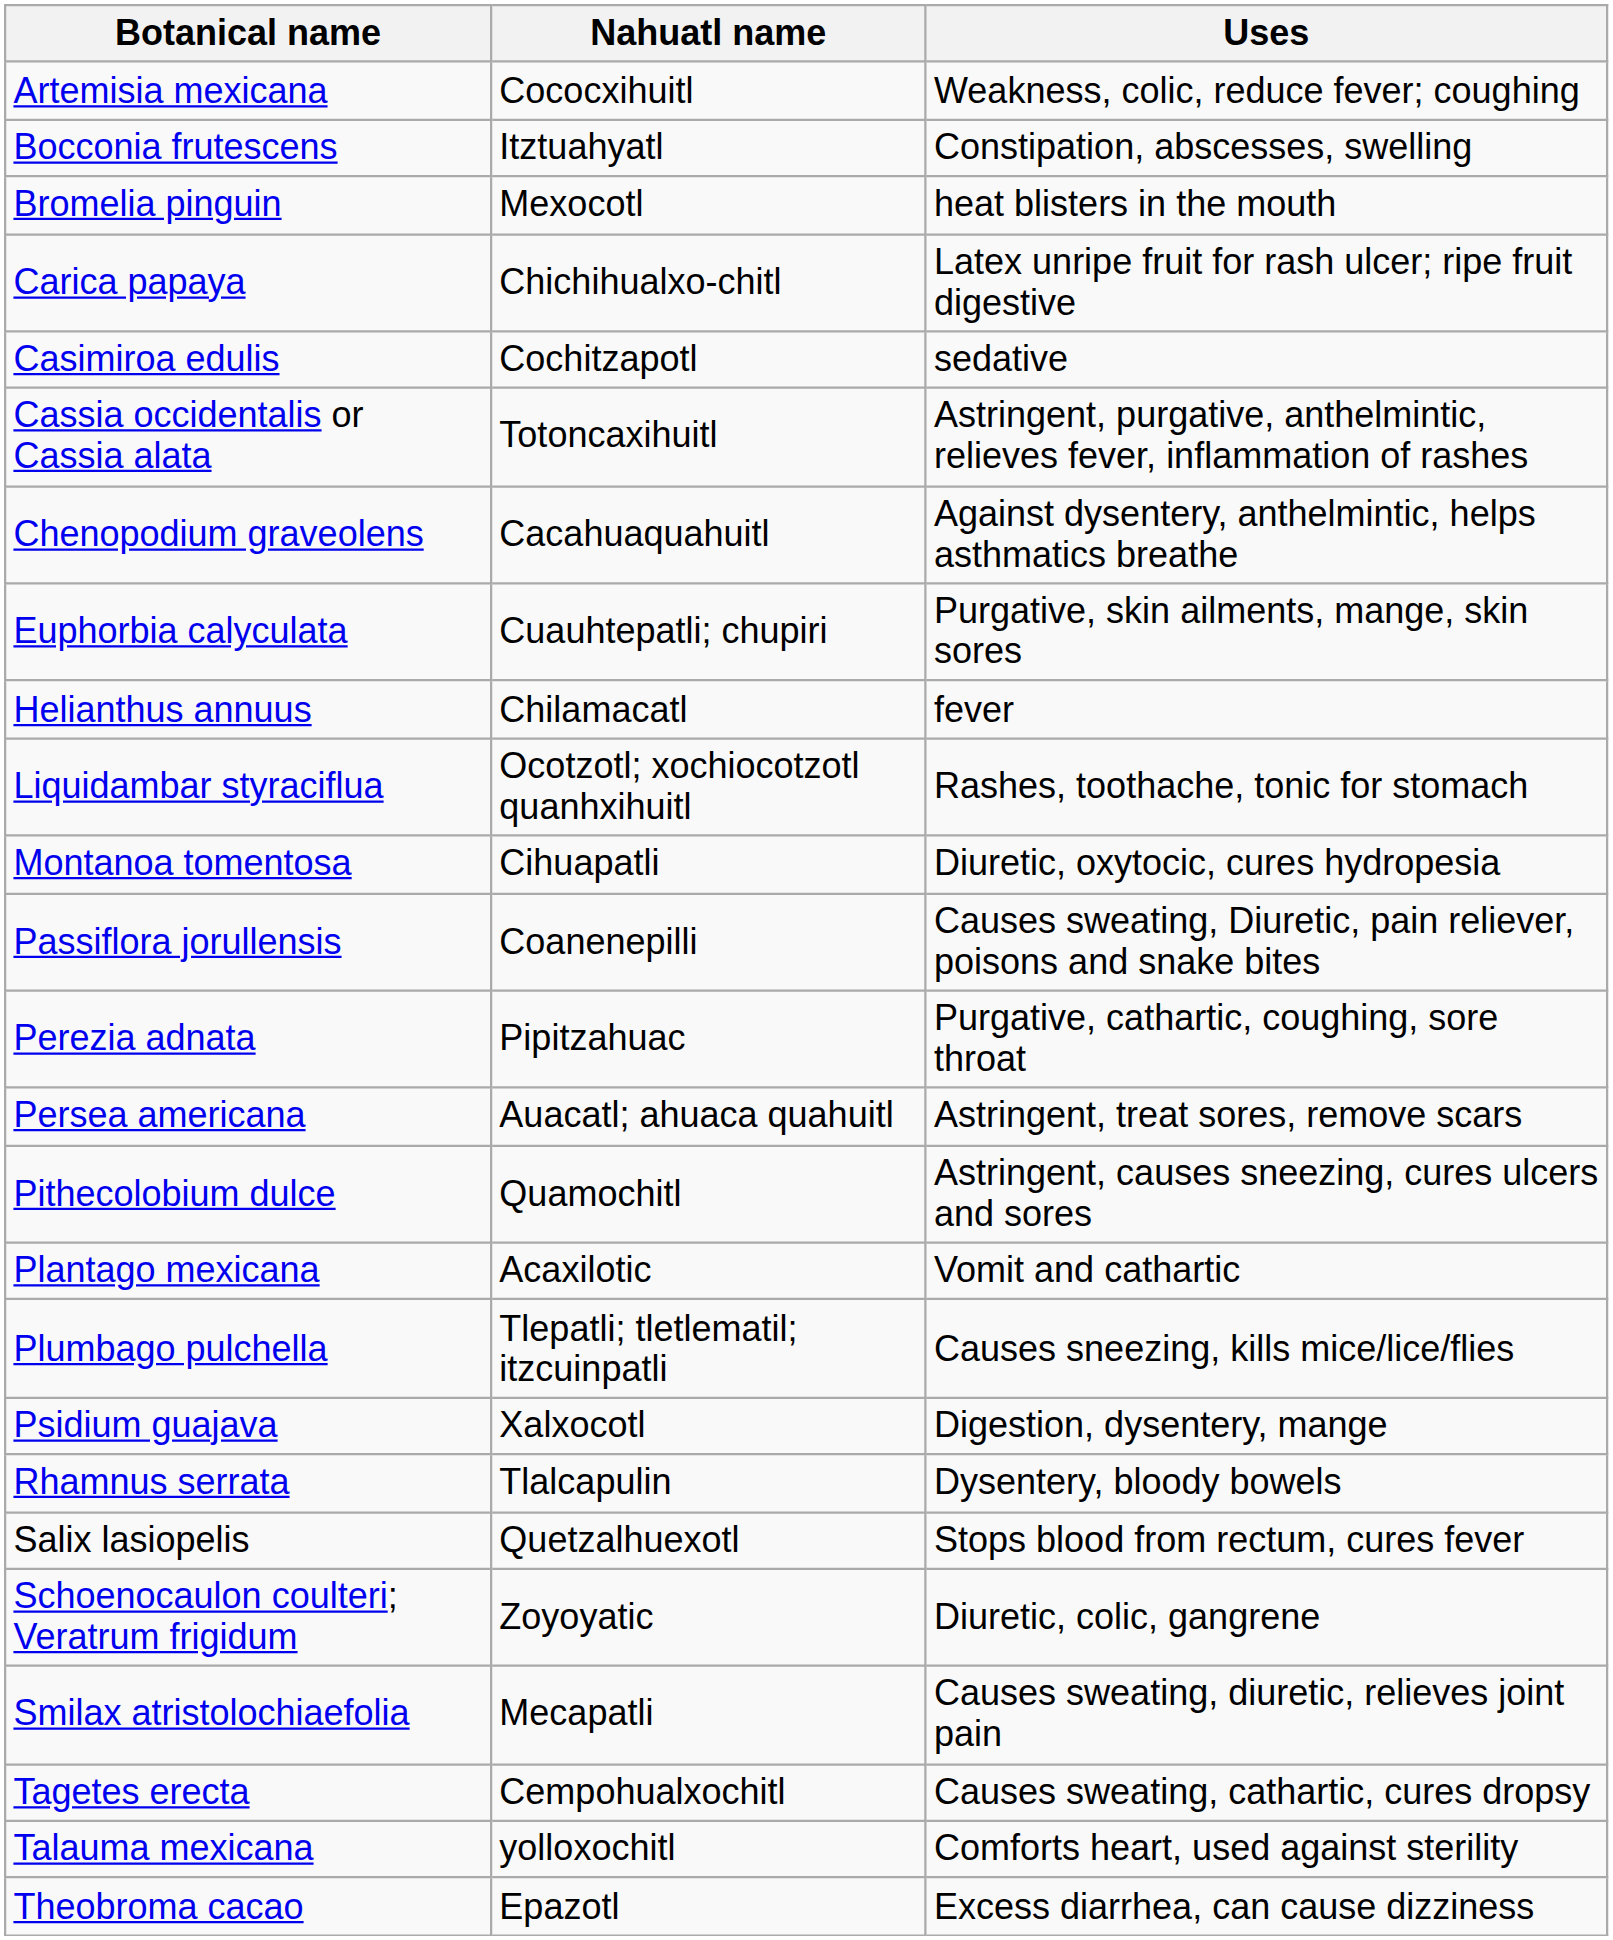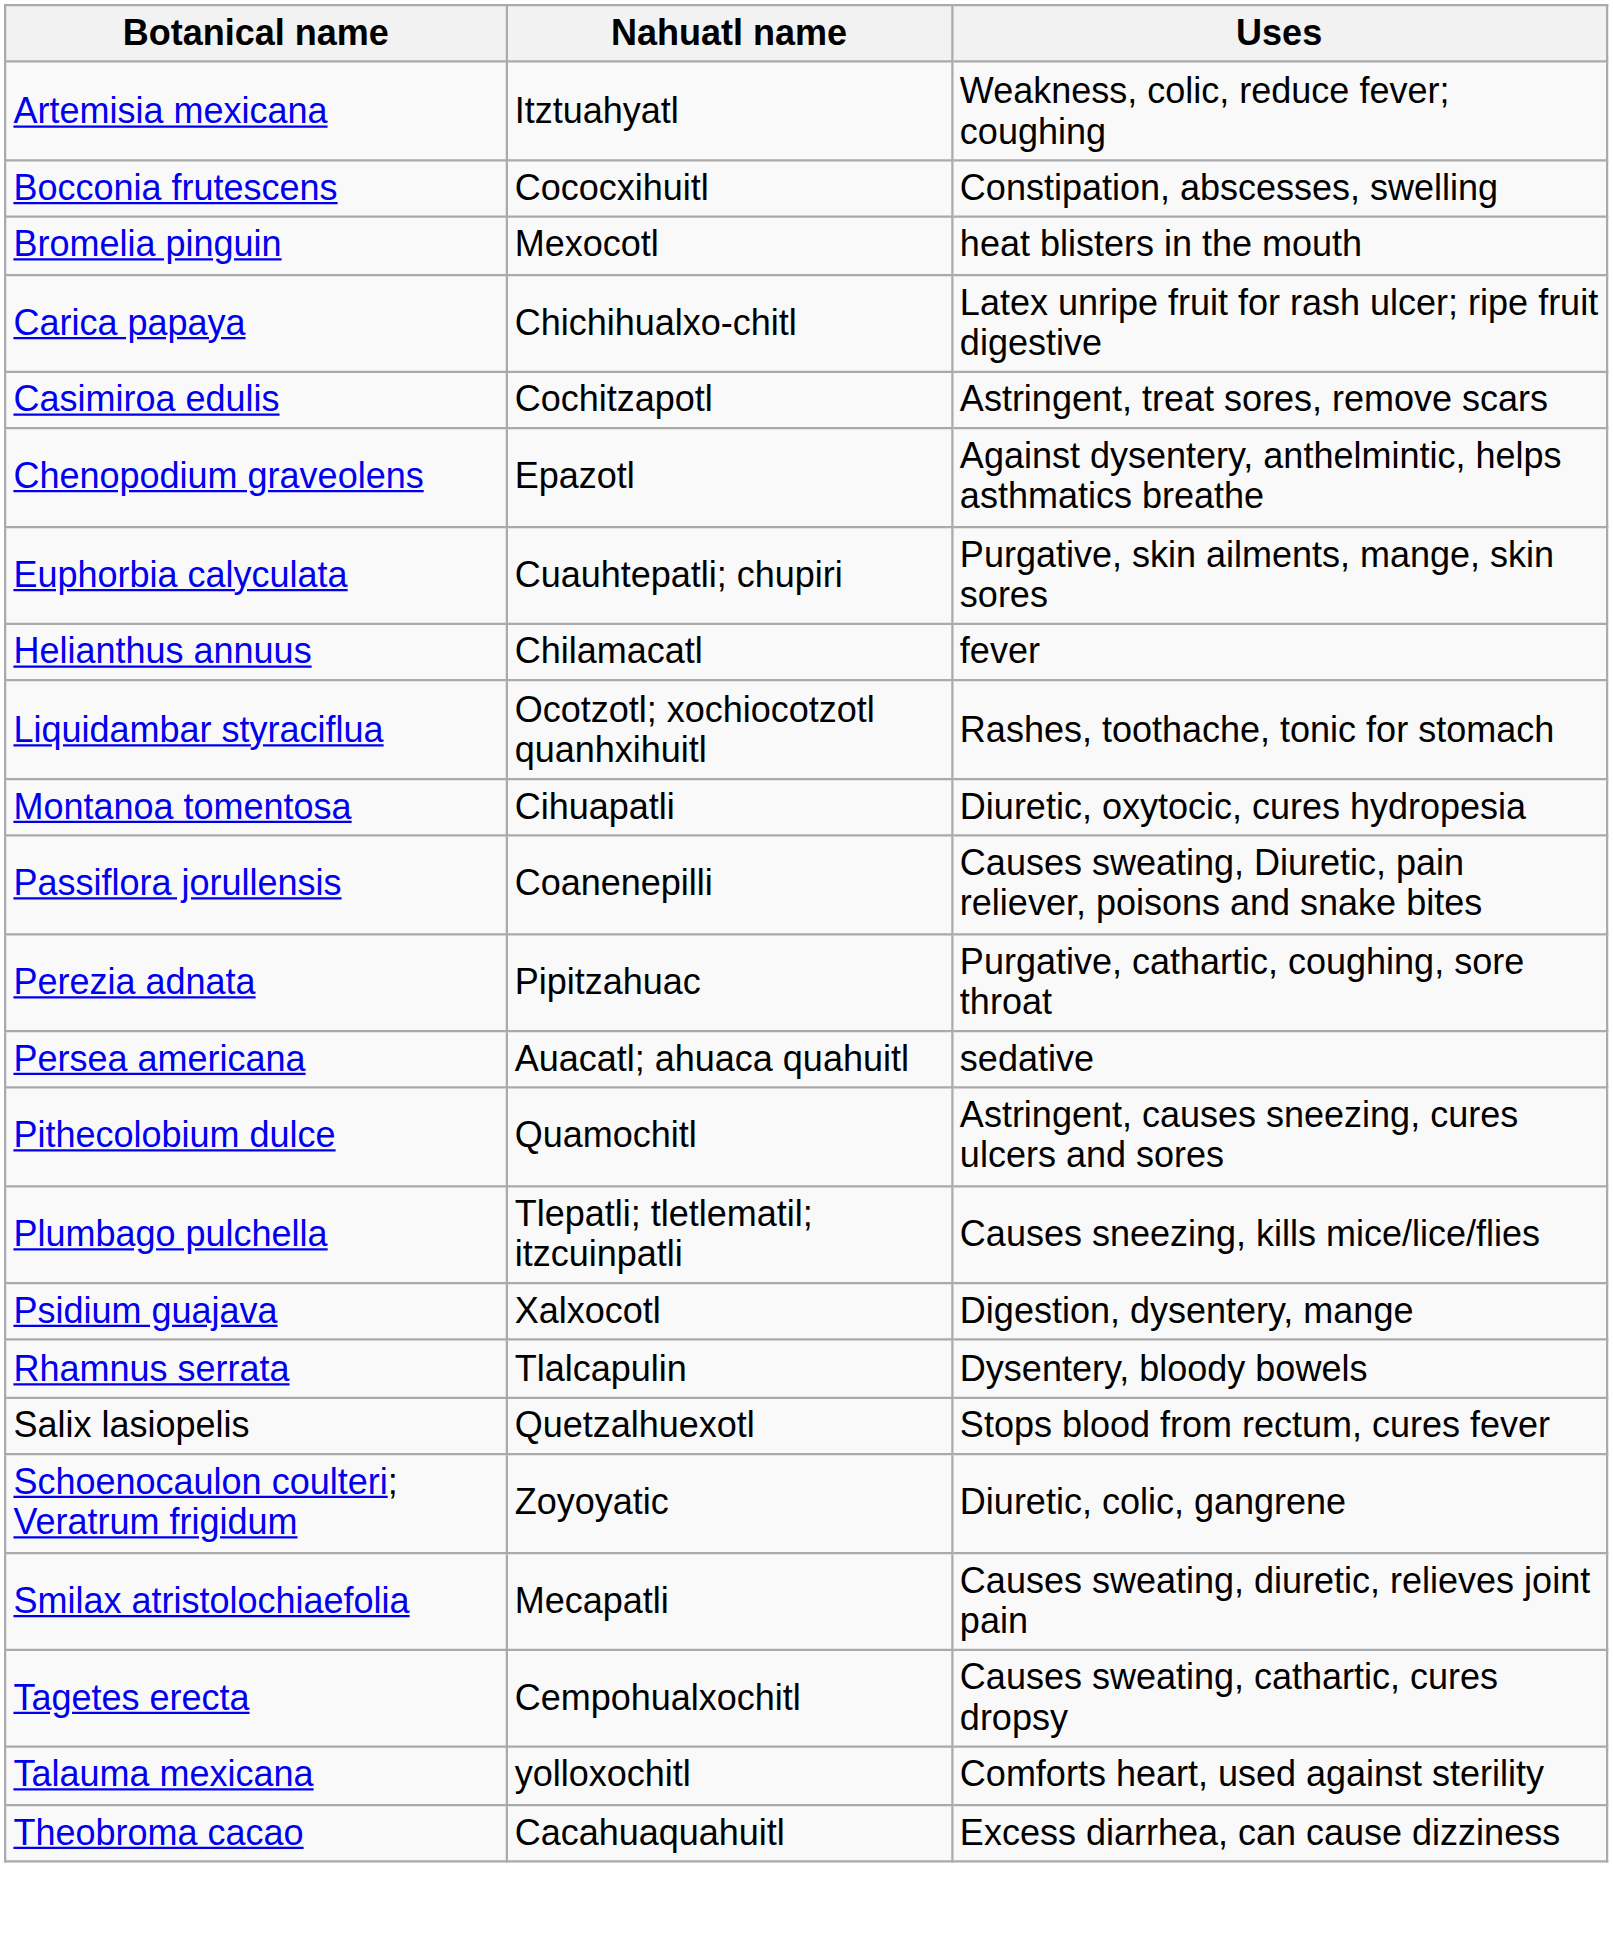Artemisia mexicana | Nahuatl name: Cococxihuitl -> Itztuahyatl
Bocconia frutescens | Nahuatl name: Itztuahyatl -> Cococxihuitl
Casimiroa edulis | Uses: sedative -> Astringent, treat sores, remove scars
- row: Cassia occidentalis or Cassia alata | Totoncaxihuitl | Astringent, purgative, anthelmintic, relieves fever, inflammation of rashes
Chenopodium graveolens | Nahuatl name: Cacahuaquahuitl -> Epazotl
Persea americana | Uses: Astringent, treat sores, remove scars -> sedative
- row: Plantago mexicana | Acaxilotic | Vomit and cathartic
Theobroma cacao | Nahuatl name: Epazotl -> Cacahuaquahuitl
